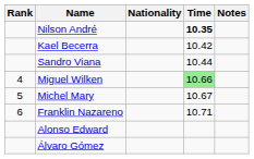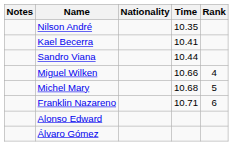columns swapped: Rank <-> Notes
Nilson André | Time: bold -> normal
Kael Becerra | Time: 10.42 -> 10.41
Miguel Wilken | Time: lightgreen background -> no background
Michel Mary | Time: 10.67 -> 10.68
